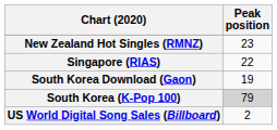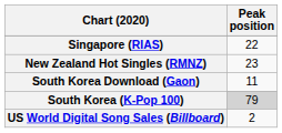rows swapped: New Zealand Hot Singles (RMNZ) <-> Singapore (RIAS)
South Korea Download (Gaon) | Peak position: 19 -> 11
